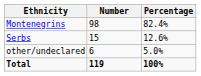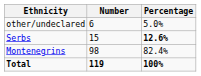rows swapped: Montenegrins <-> other/undeclared
Serbs | Percentage: normal -> bold
